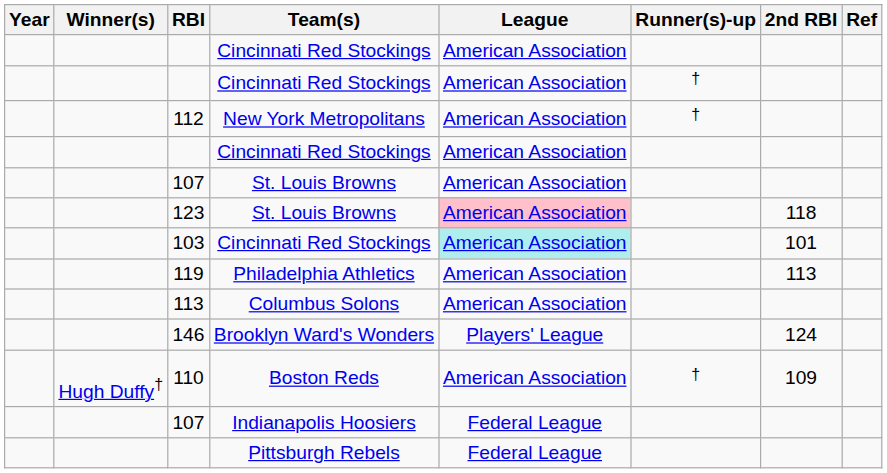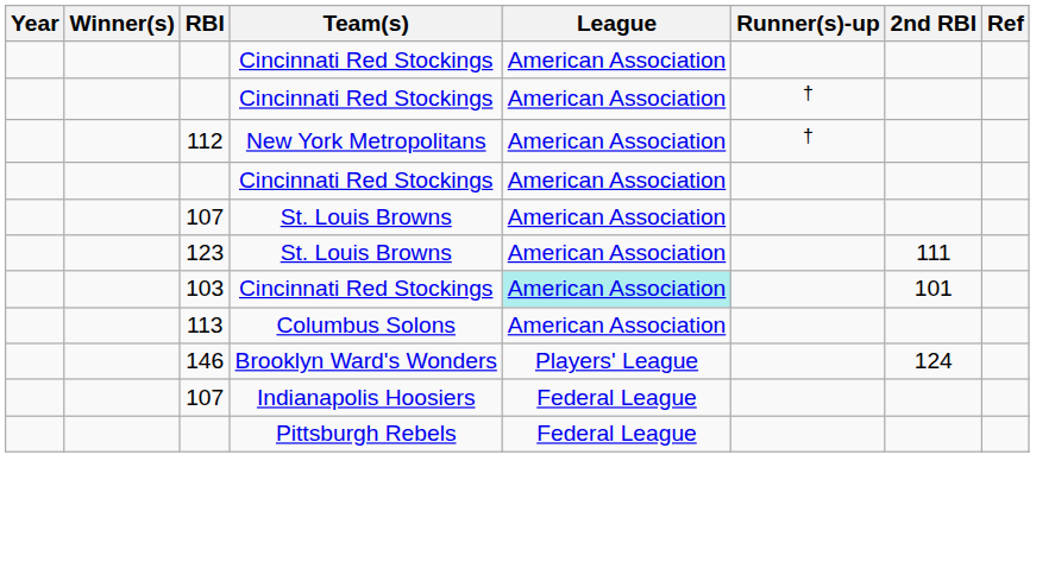123 | League: pink background -> no background
123 | 2nd RBI: 118 -> 111
- row: 119 | Philadelphia Athletics | American Association | 113
- row: Hugh Duffy† | 110 | Boston Reds | American Association | † | 109
